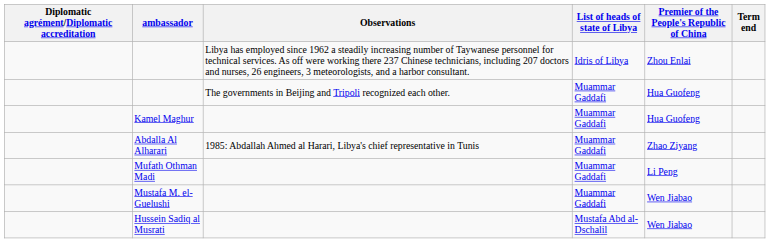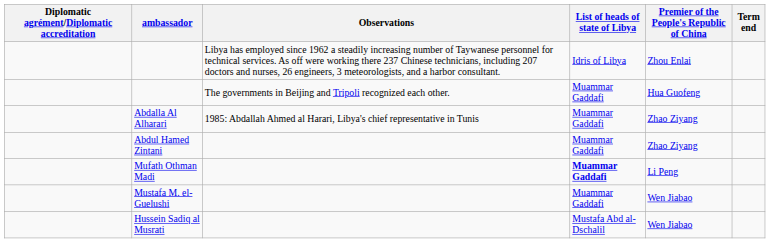- row: Kamel Maghur | Muammar Gaddafi | Hua Guofeng
+ row: Abdul Hamed Zintani | Muammar Gaddafi | Zhao Ziyang
Mufath Othman Madi | List of heads of state of Libya: normal -> bold
